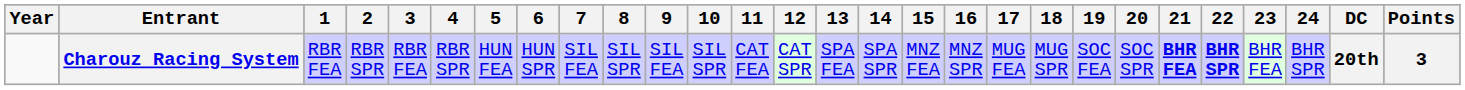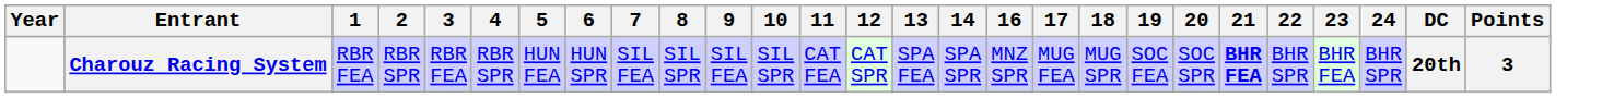- column: 15 | MNZ FEA
Charouz Racing System | 22: bold -> normal
